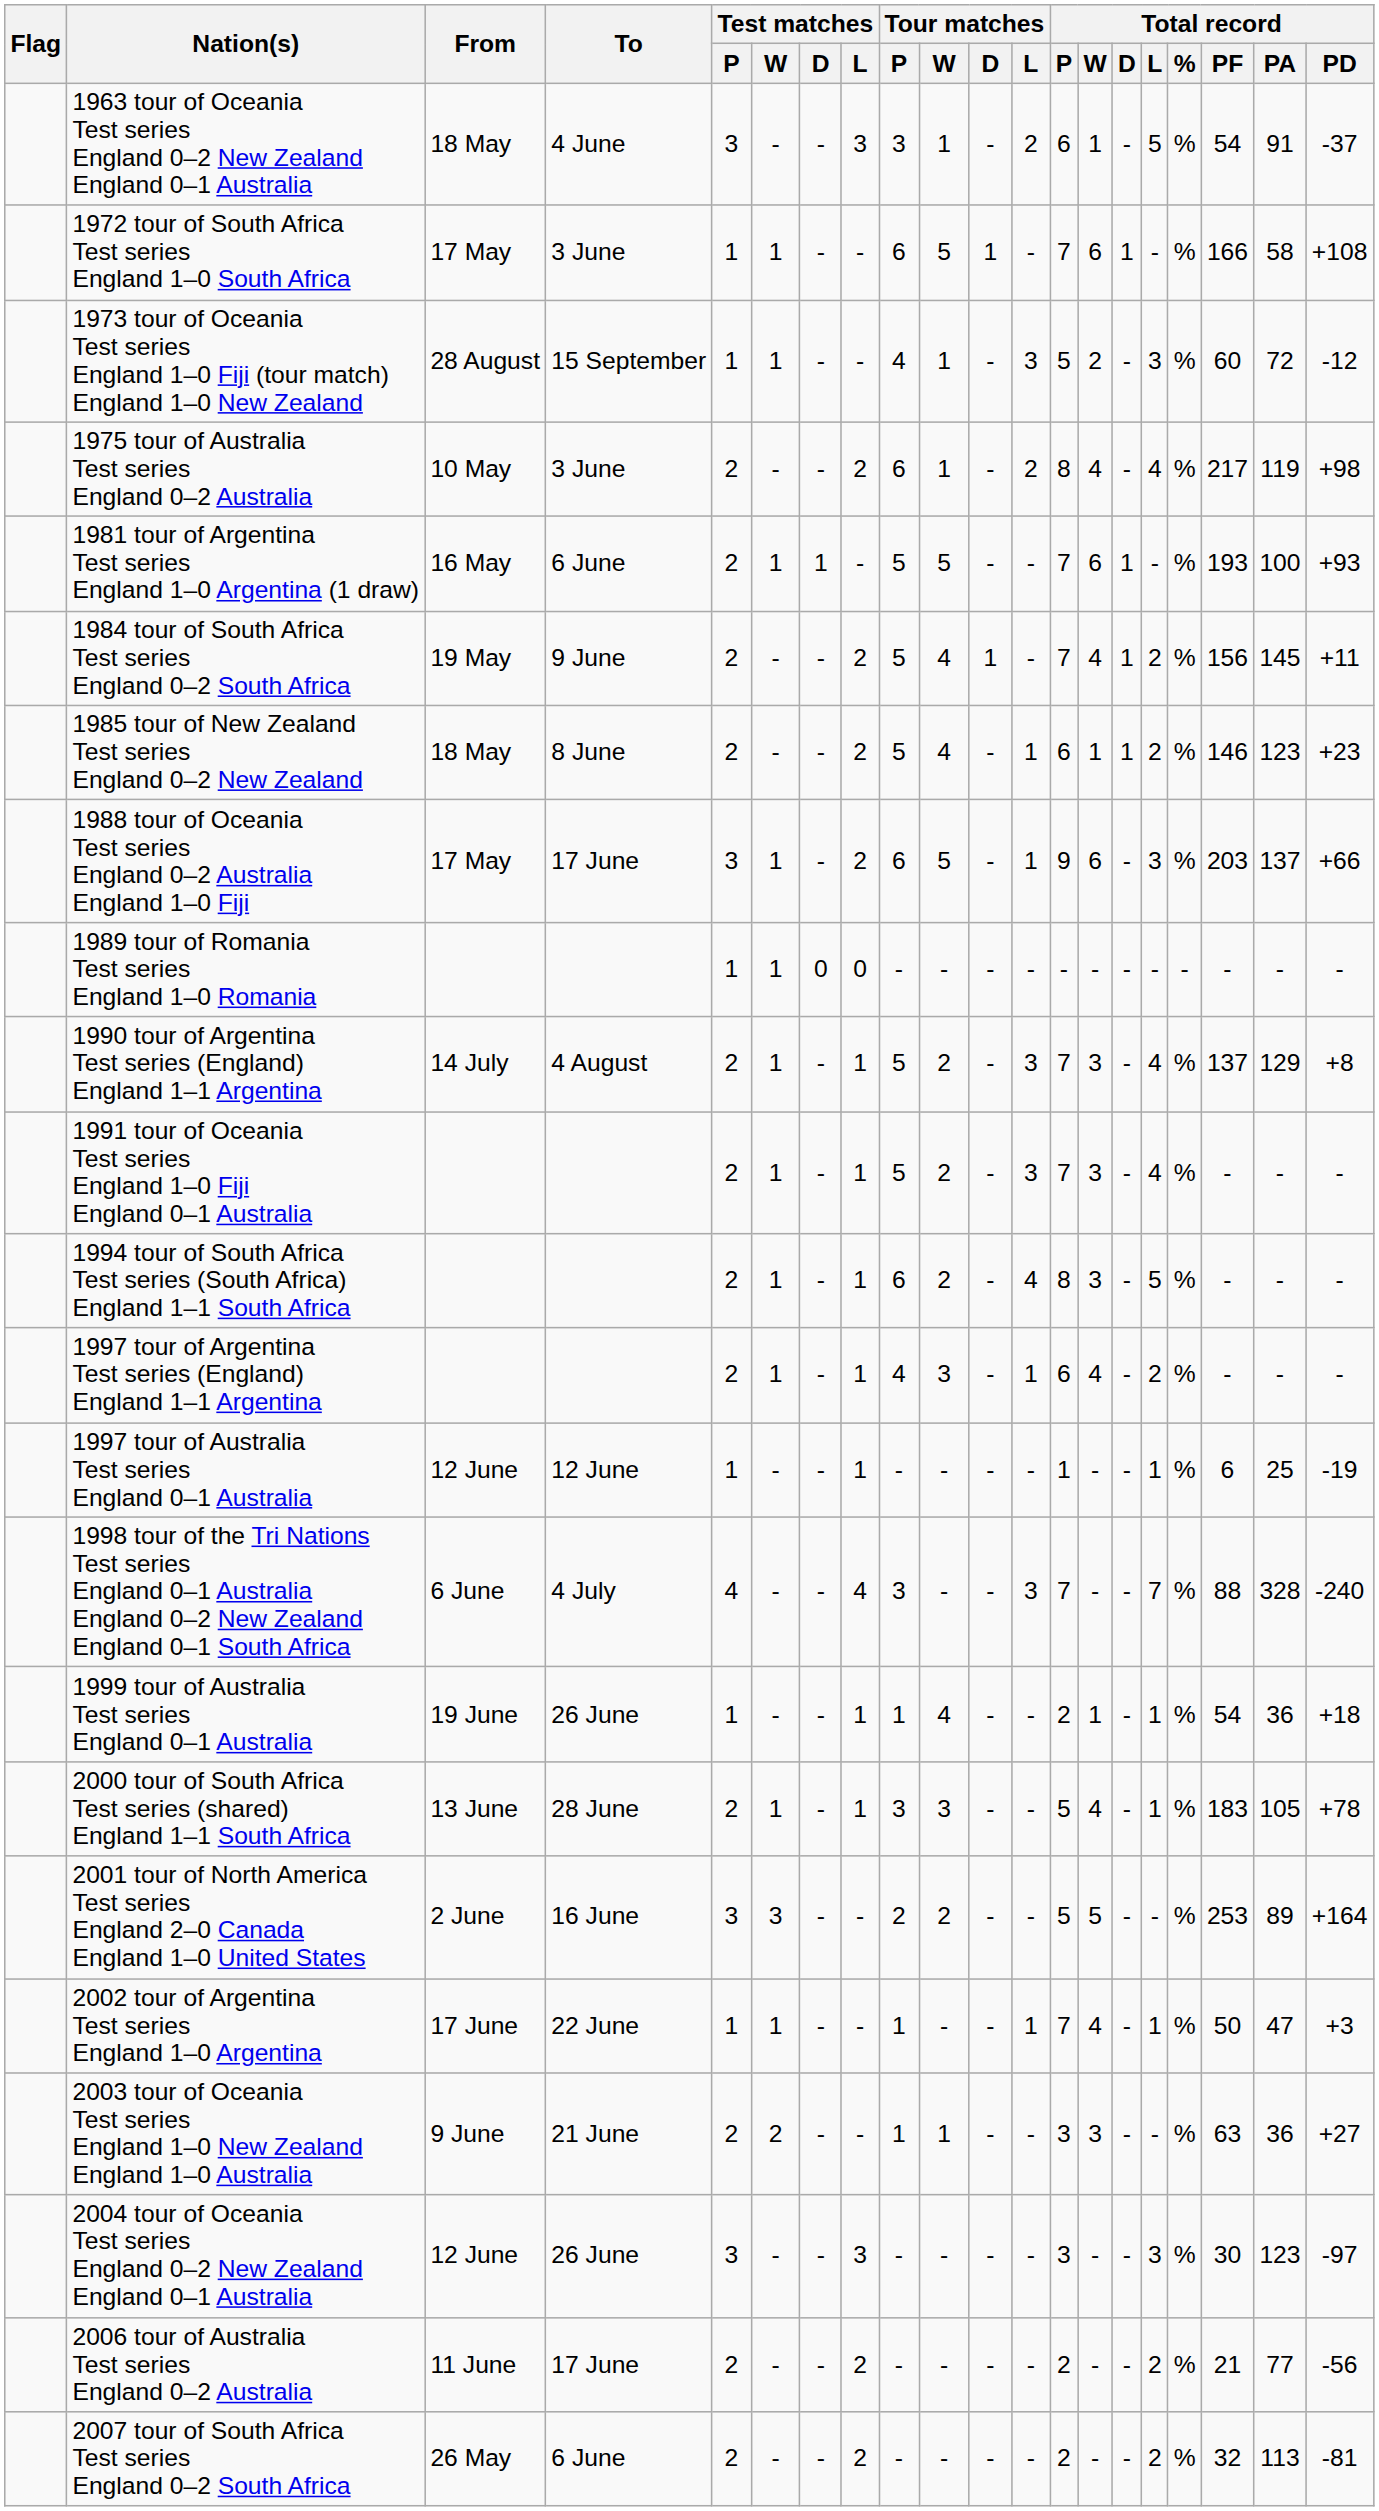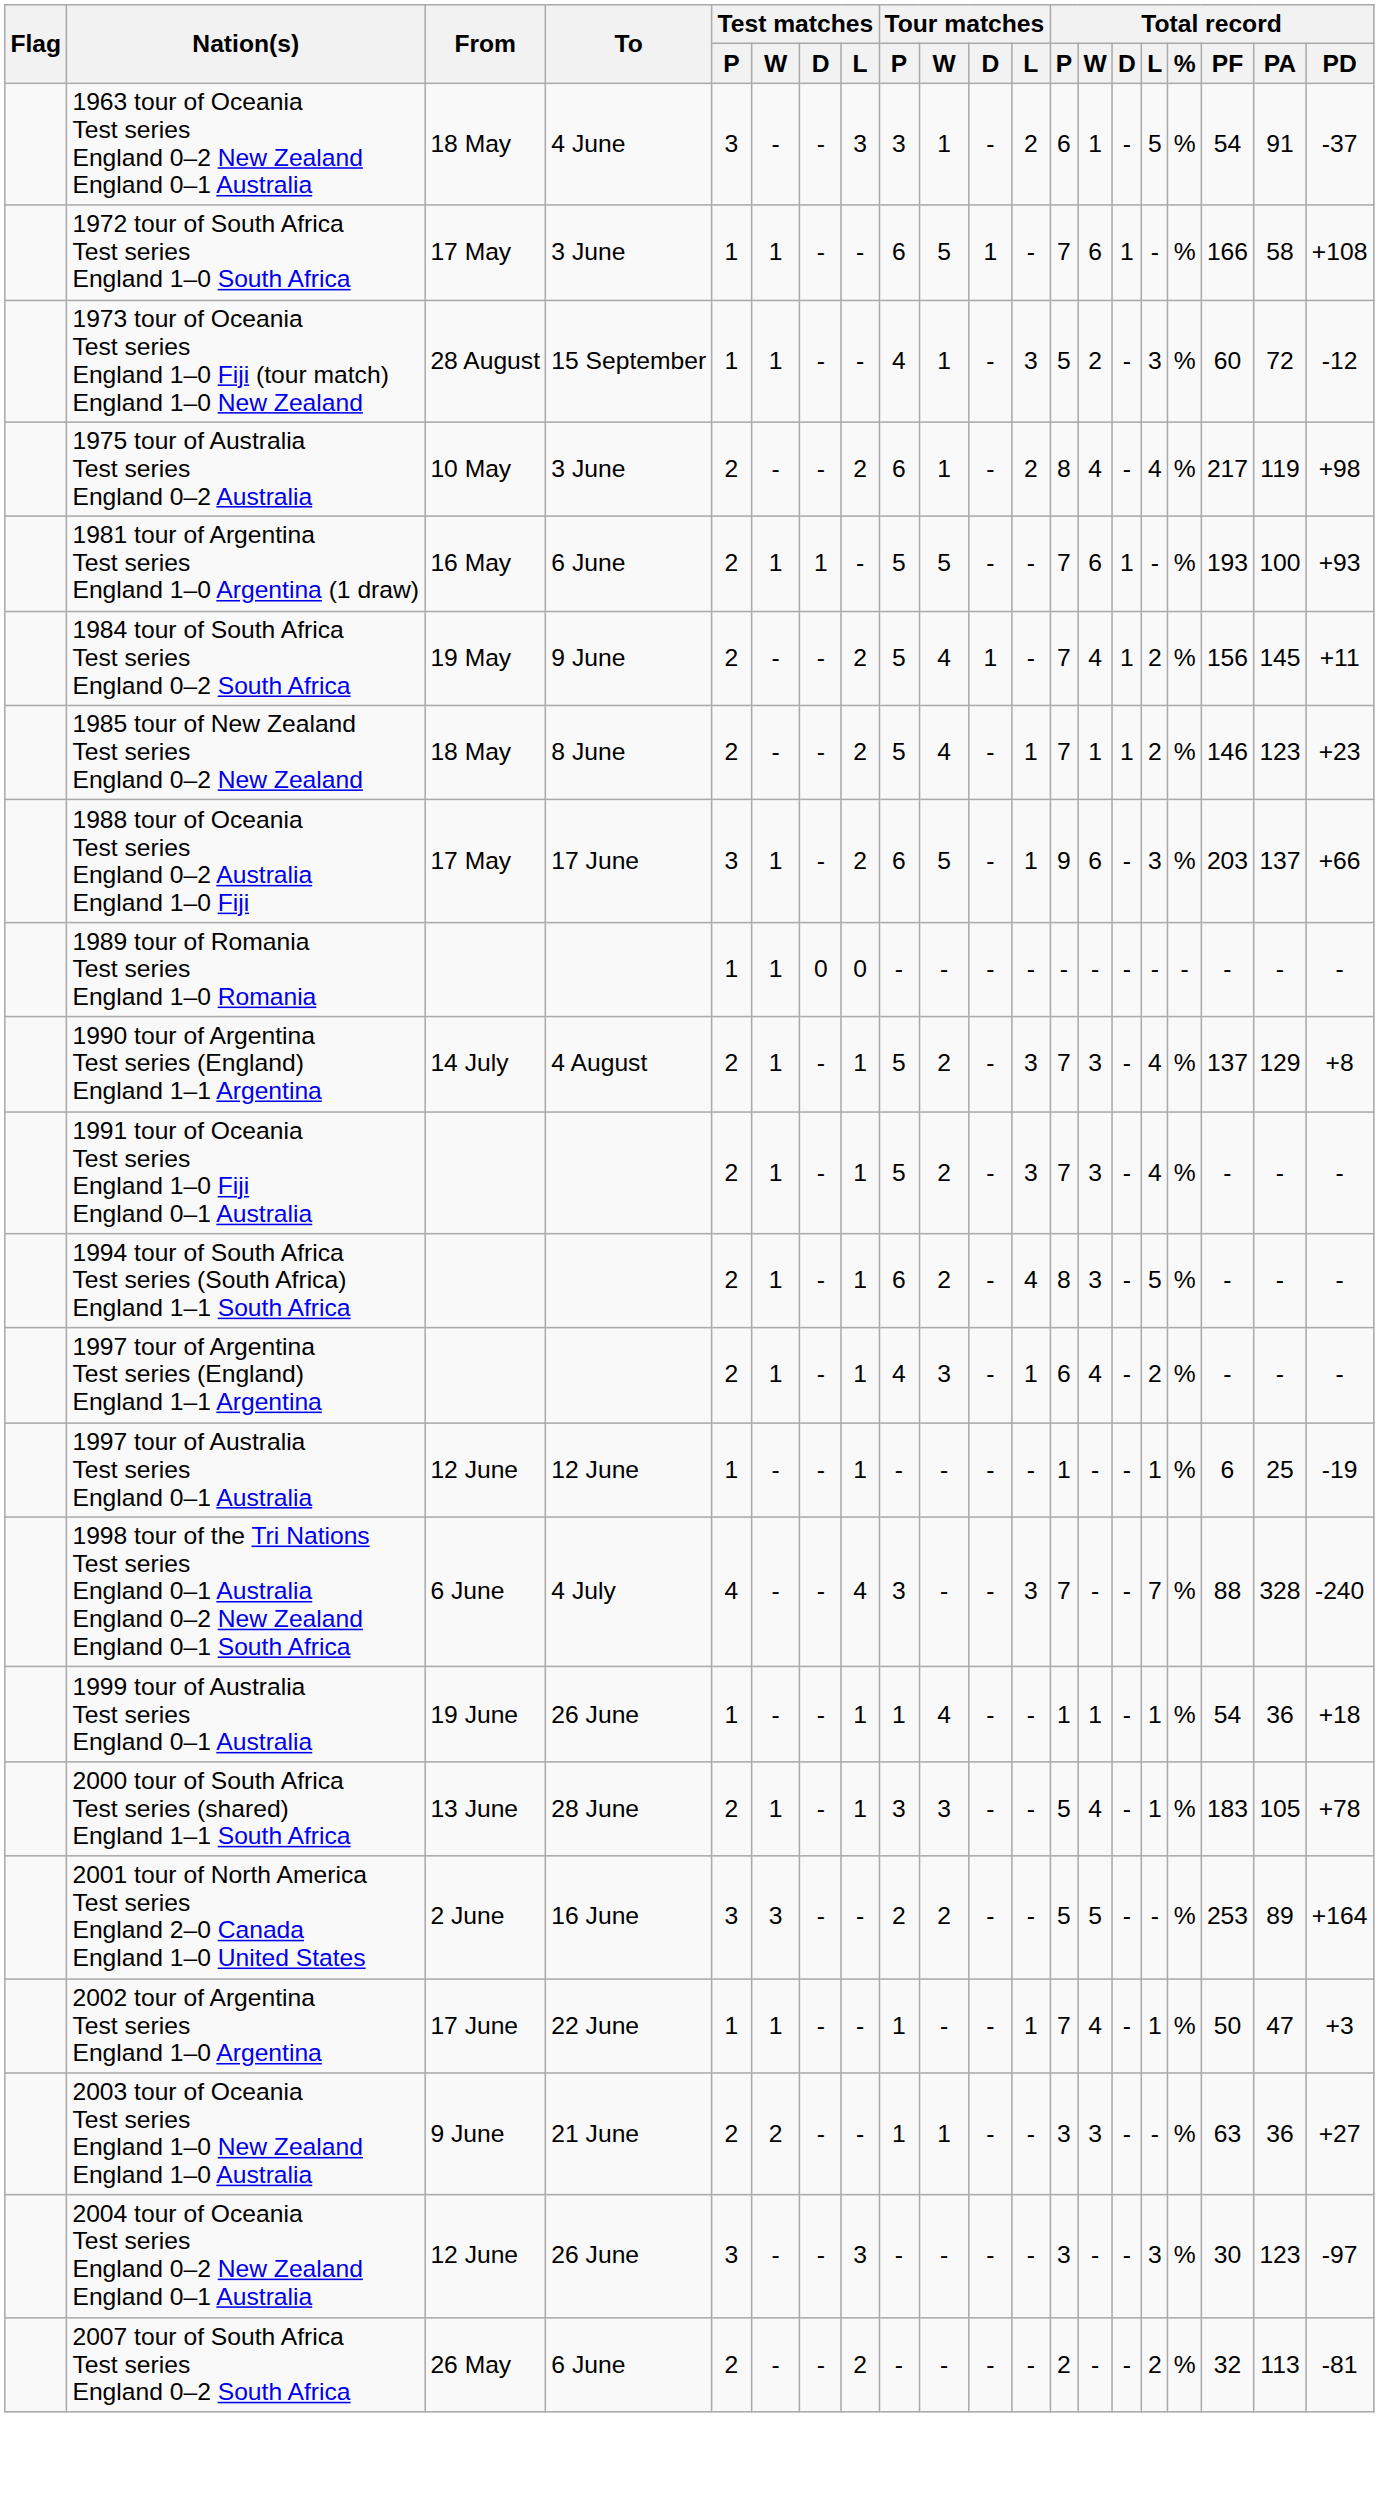1985 tour of New Zealand Test series England 0–2 New Zealand | Total record / P: 6 -> 7
1999 tour of Australia Test series England 0–1 Australia | Total record / P: 2 -> 1
- row: 2006 tour of Australia Test series England 0–2 Australia | 11 June | 17 June | 2 | - | - | 2 | - | - | - | - | 2 | - | - | 2 | % | 21 | 77 | -56
